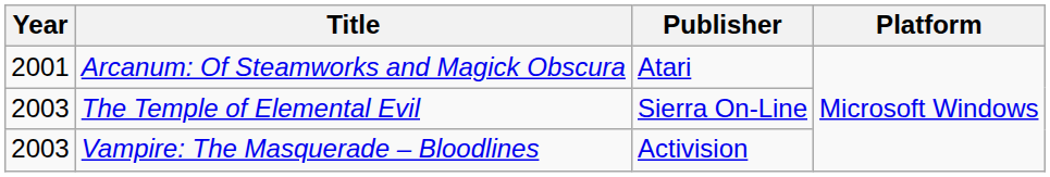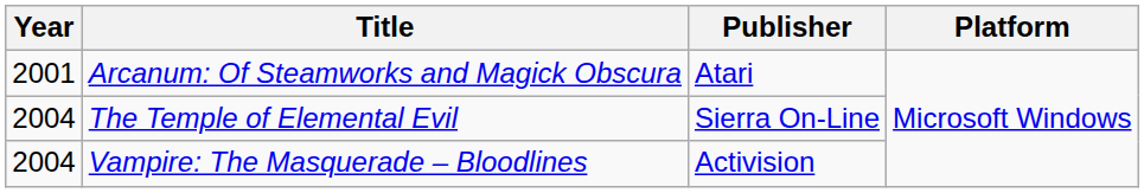The Temple of Elemental Evil | Year: 2003 -> 2004
Vampire: The Masquerade – Bloodlines | Year: 2003 -> 2004
